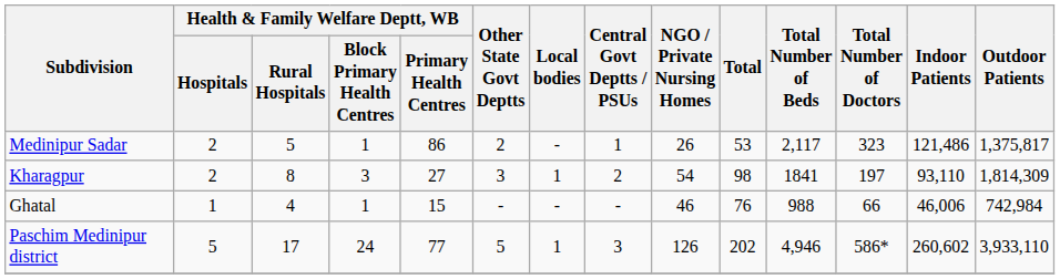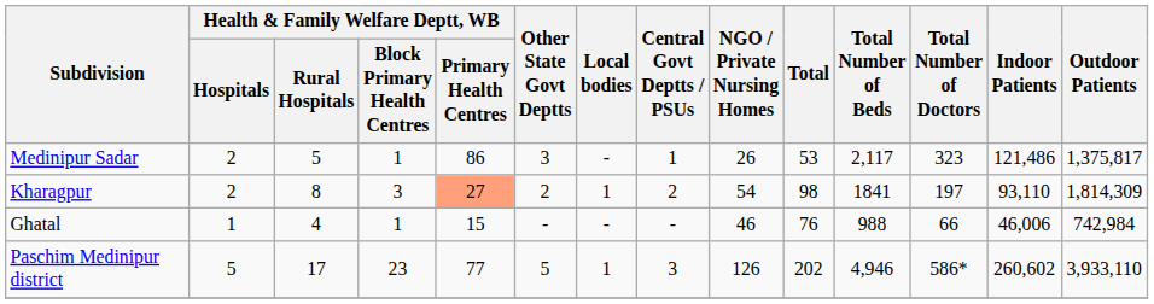Medinipur Sadar | Other State Govt Deptts: 2 -> 3
Kharagpur | Health & Family Welfare Deptt, WB / Primary Health Centres: no background -> lightsalmon background
Kharagpur | Other State Govt Deptts: 3 -> 2
Paschim Medinipur district | column 4: 24 -> 23
